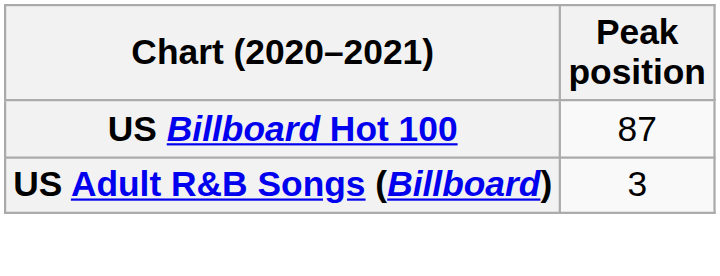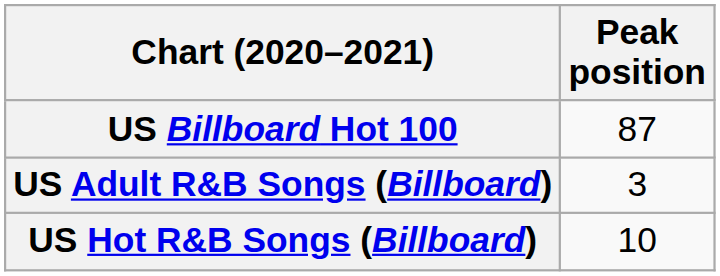+ row: US Hot R&B Songs (Billboard) | 10
